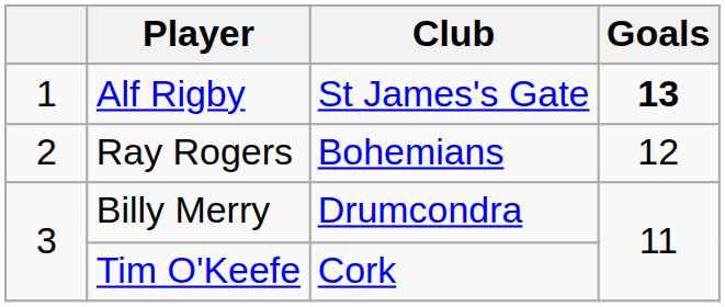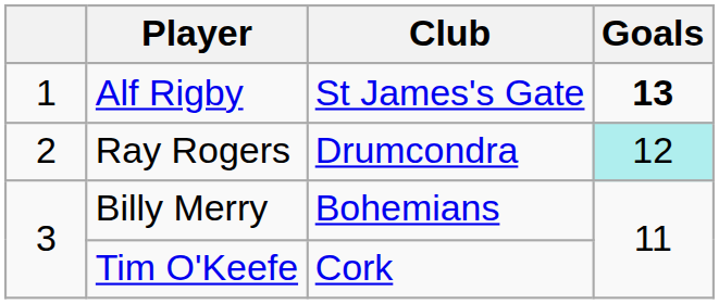Ray Rogers | Club: Bohemians -> Drumcondra
Ray Rogers | Goals: no background -> paleturquoise background
Billy Merry | Club: Drumcondra -> Bohemians
